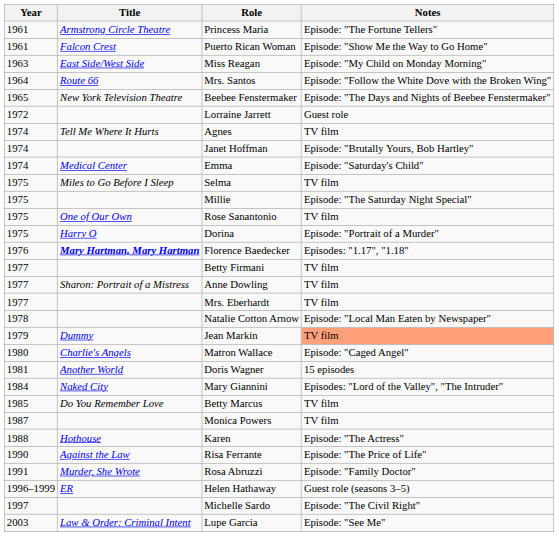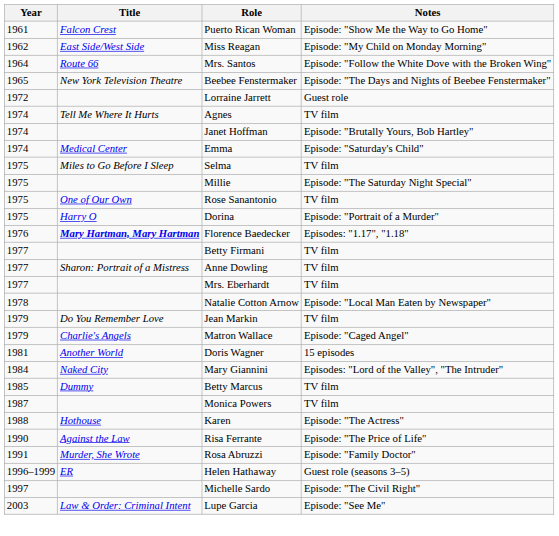- row: 1961 | Armstrong Circle Theatre | Princess Maria | Episode: "The Fortune Tellers"
Miss Reagan | Year: 1963 -> 1962
Jean Markin | Title: Dummy -> Do You Remember Love
Jean Markin | Notes: lightsalmon background -> no background
Matron Wallace | Year: 1980 -> 1979
Betty Marcus | Title: Do You Remember Love -> Dummy
